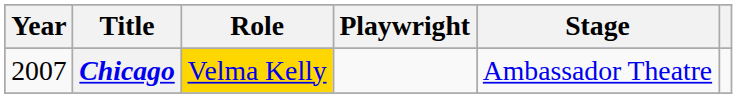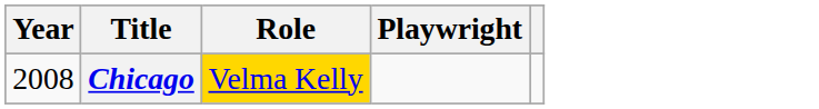- column: Stage | Ambassador Theatre
Chicago | Year: 2007 -> 2008
